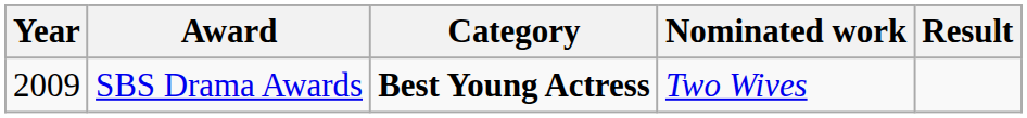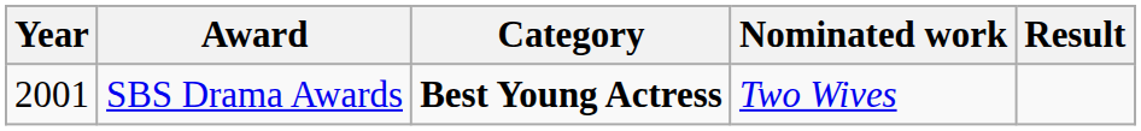SBS Drama Awards | Year: 2009 -> 2001
